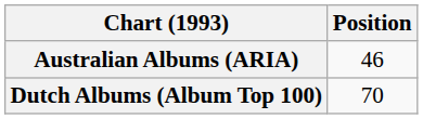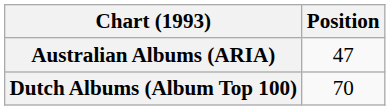Australian Albums (ARIA) | Position: 46 -> 47
